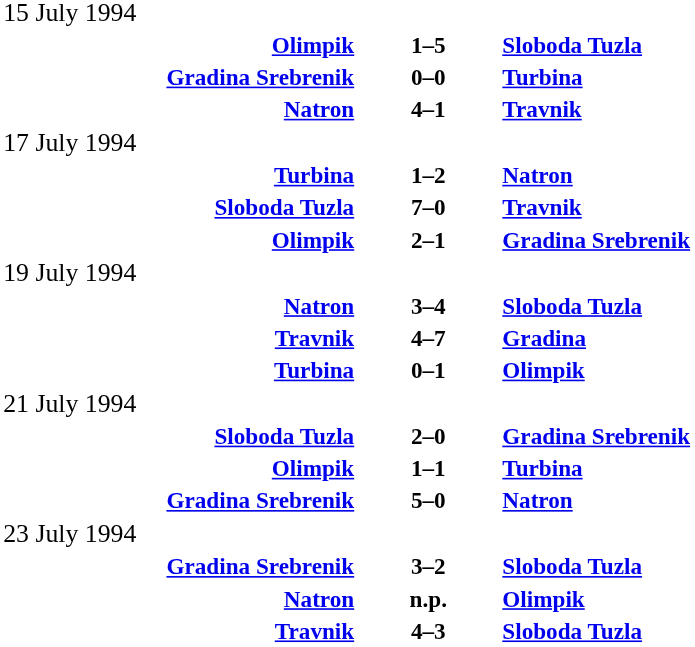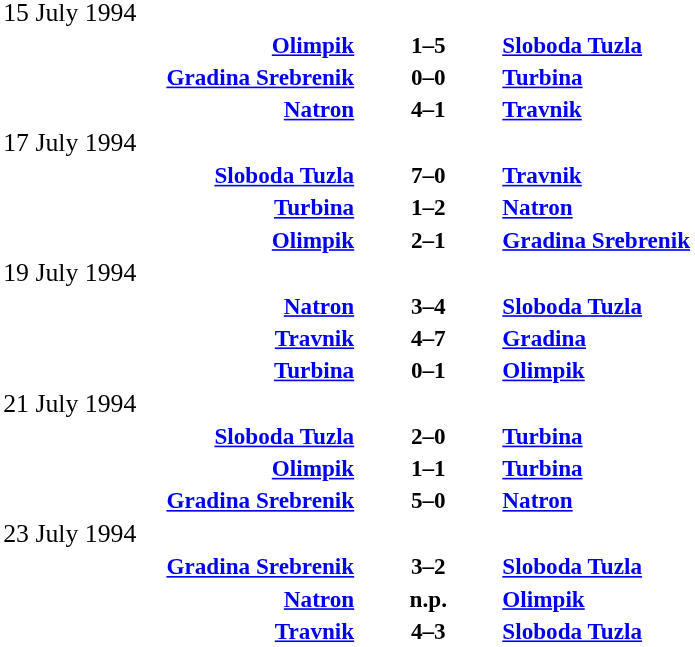rows swapped: 7–0 <-> 1–2
2–0 | column 3: Gradina Srebrenik -> Turbina
